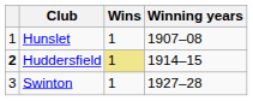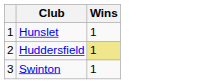- column: Winning years | 1907–08 | 1914–15 | 1927–28
Huddersfield | column 1: bold -> normal
